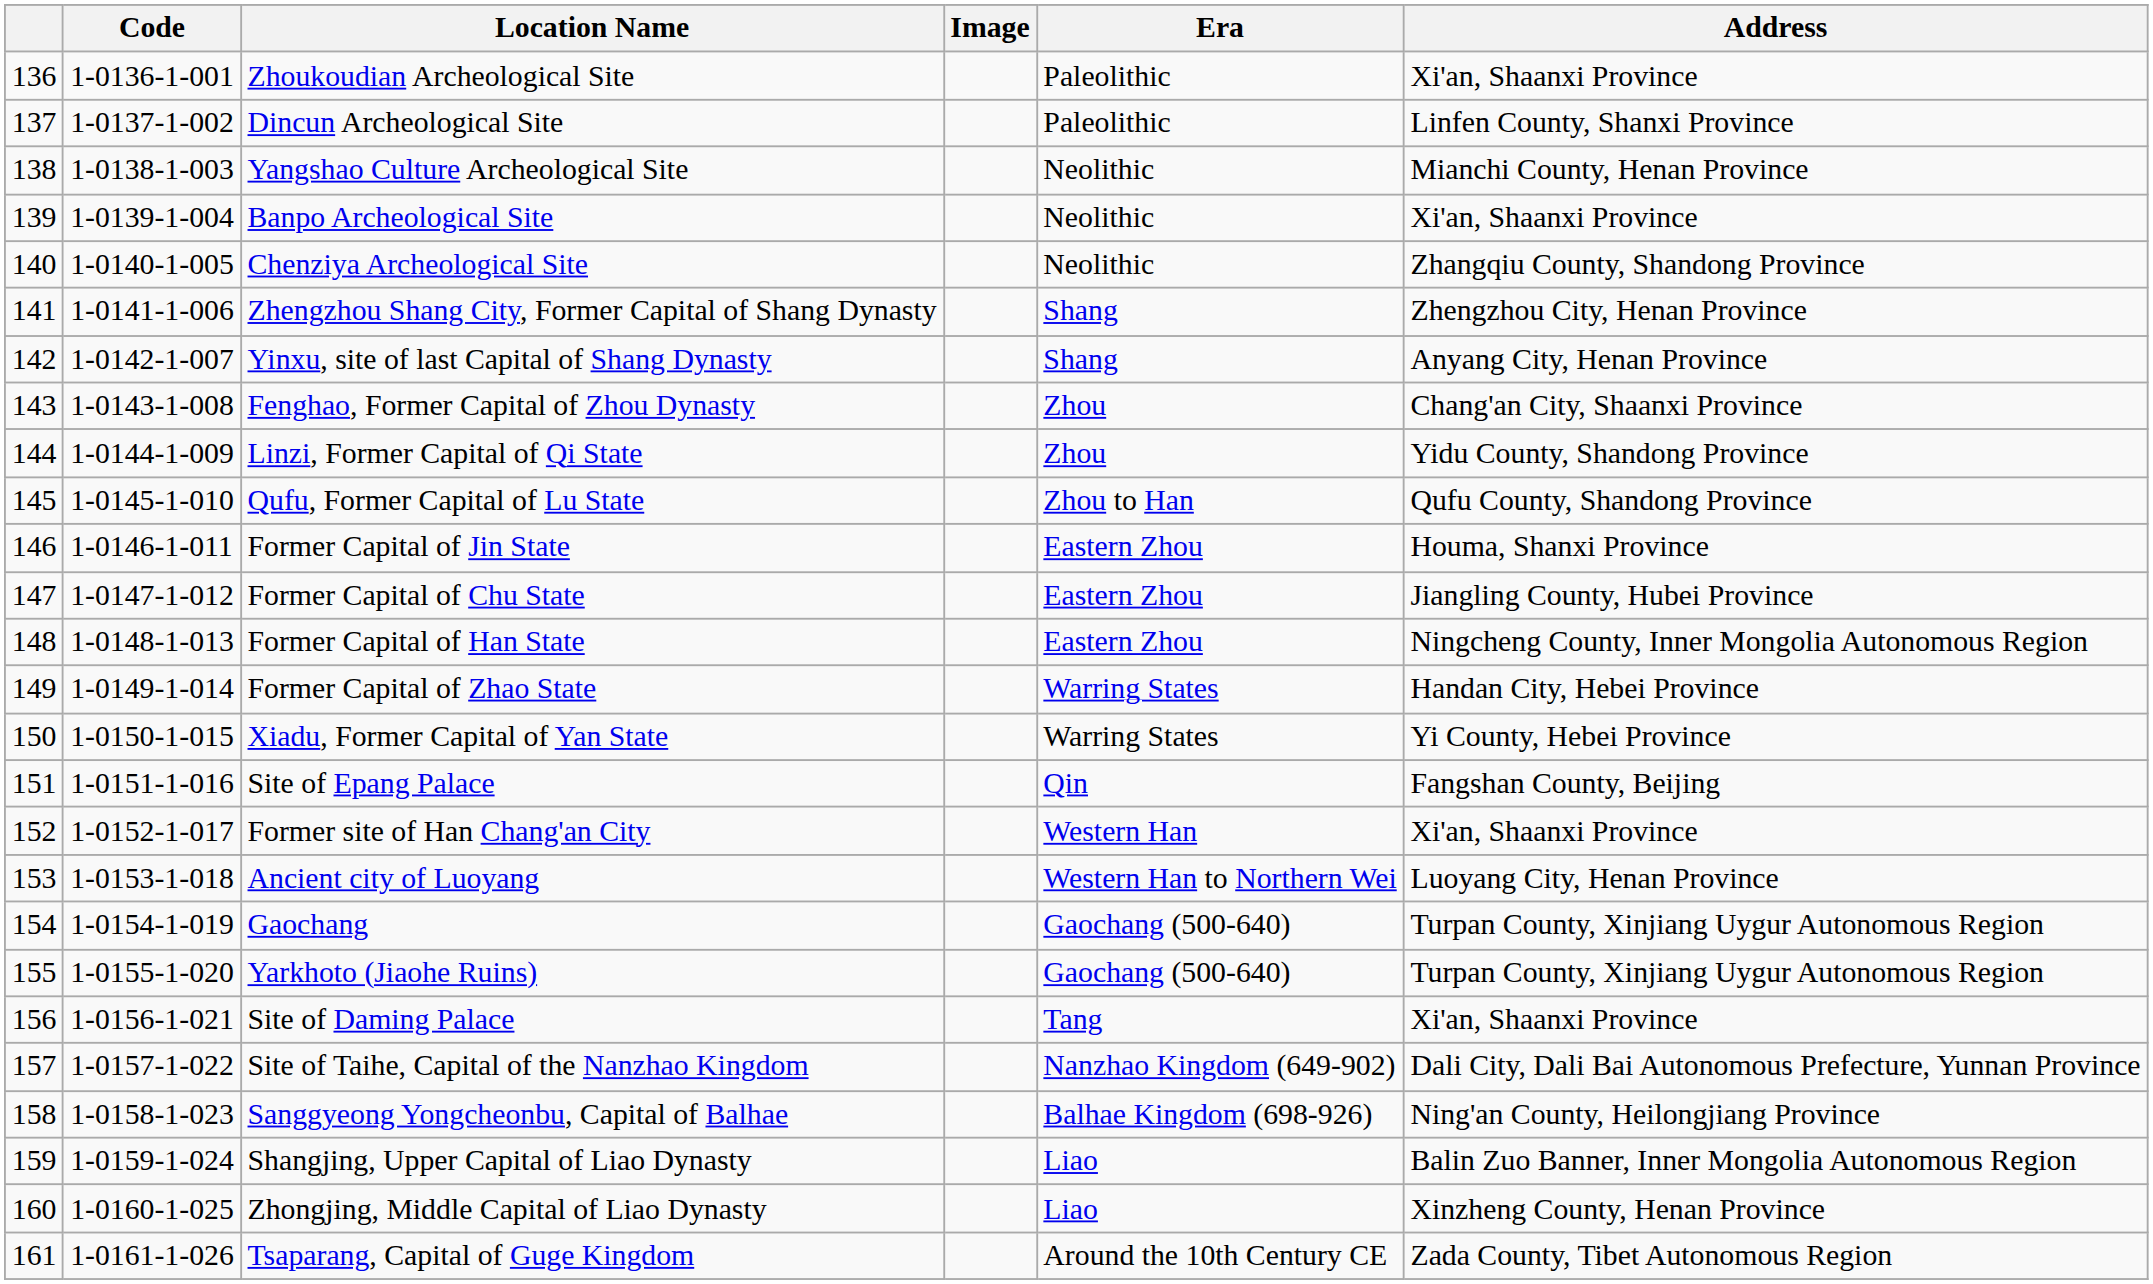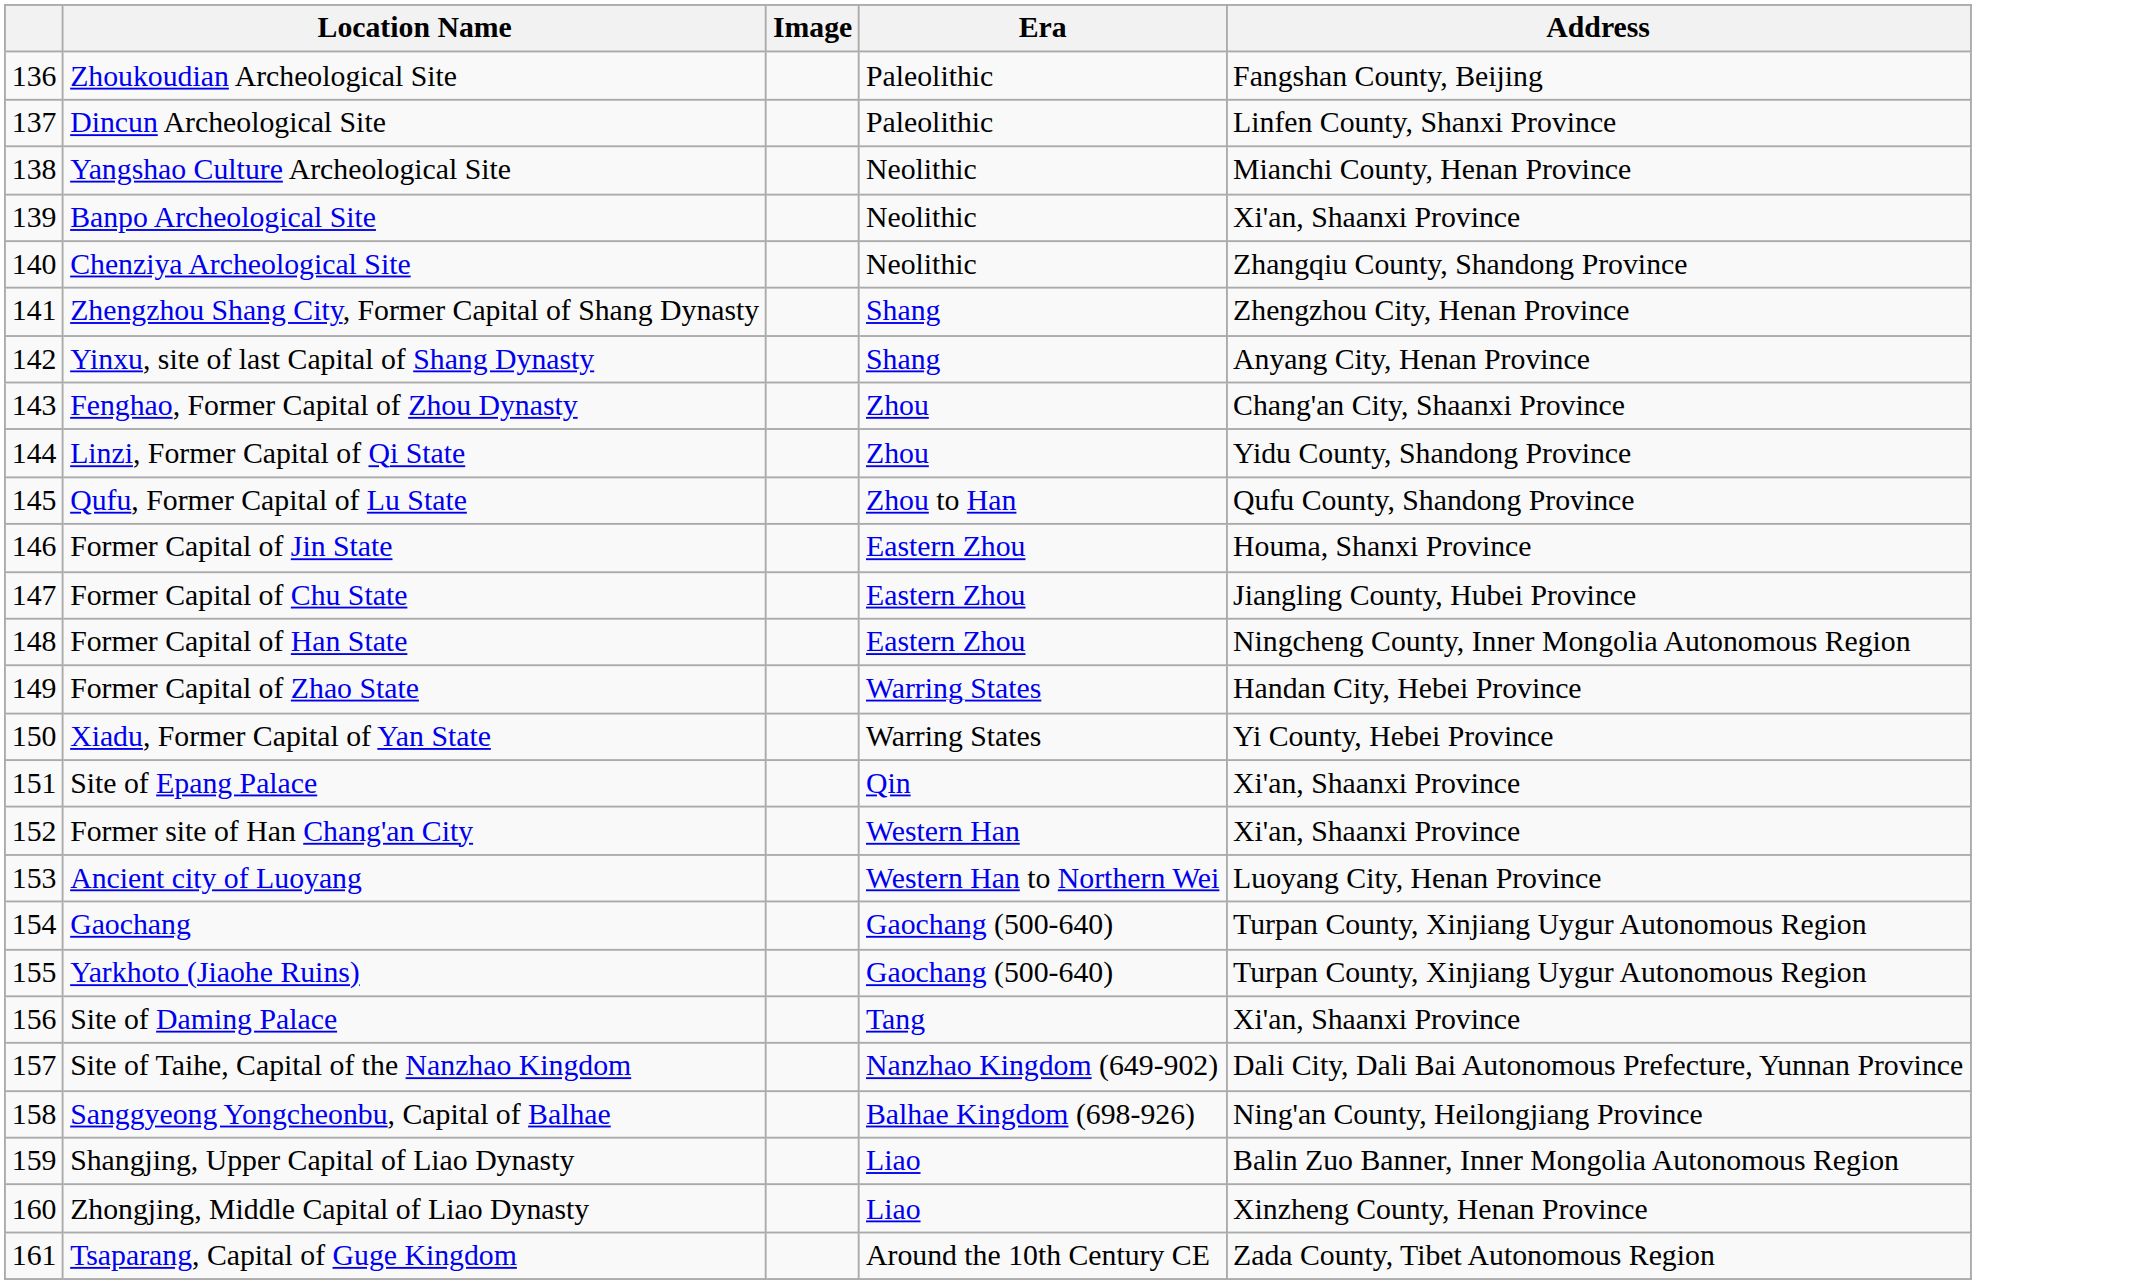- column: Code | 1-0136-1-001 | 1-0137-1-002 | 1-0138-1-003 | 1-0139-1-004 | 1-0140-1-005 | 1-0141-1-006 | 1-0142-1-007 | 1-0143-1-008 | 1-0144-1-009 | 1-0145-1-010 | 1-0146-1-011 | 1-0147-1-012 | 1-0148-1-013 | 1-0149-1-014 | 1-0150-1-015 | 1-0151-1-016 | 1-0152-1-017 | 1-0153-1-018 | 1-0154-1-019 | 1-0155-1-020 | 1-0156-1-021 | 1-0157-1-022 | 1-0158-1-023 | 1-0159-1-024 | 1-0160-1-025 | 1-0161-1-026
Zhoukoudian Archeological Site | Address: Xi'an, Shaanxi Province -> Fangshan County, Beijing
Site of Epang Palace | Address: Fangshan County, Beijing -> Xi'an, Shaanxi Province
